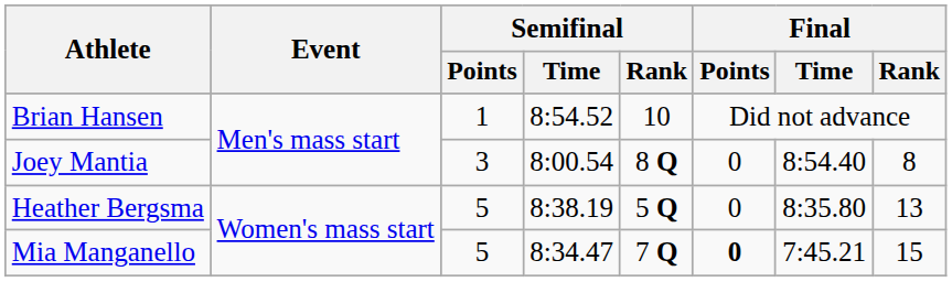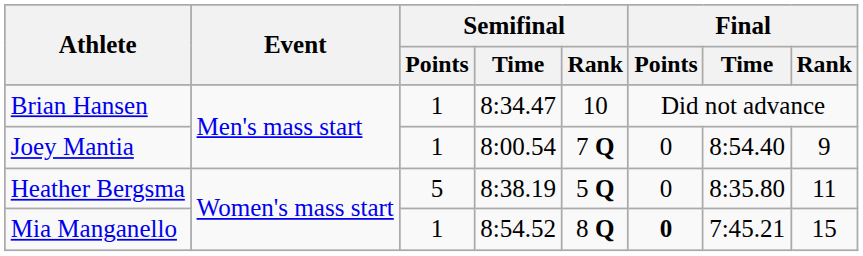Brian Hansen | Semifinal / Time: 8:54.52 -> 8:34.47
Joey Mantia | Semifinal / Points: 3 -> 1
Joey Mantia | Semifinal / Rank: 8 Q -> 7 Q
Joey Mantia | Final / Rank: 8 -> 9
Heather Bergsma | Final / Rank: 13 -> 11
Mia Manganello | Semifinal / Points: 5 -> 1
Mia Manganello | Semifinal / Time: 8:34.47 -> 8:54.52
Mia Manganello | Semifinal / Rank: 7 Q -> 8 Q
